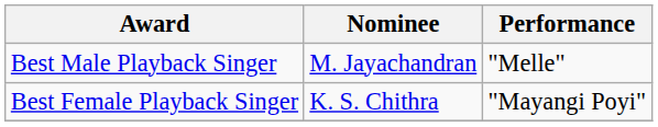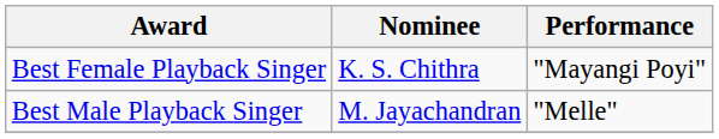rows swapped: Best Female Playback Singer <-> Best Male Playback Singer
